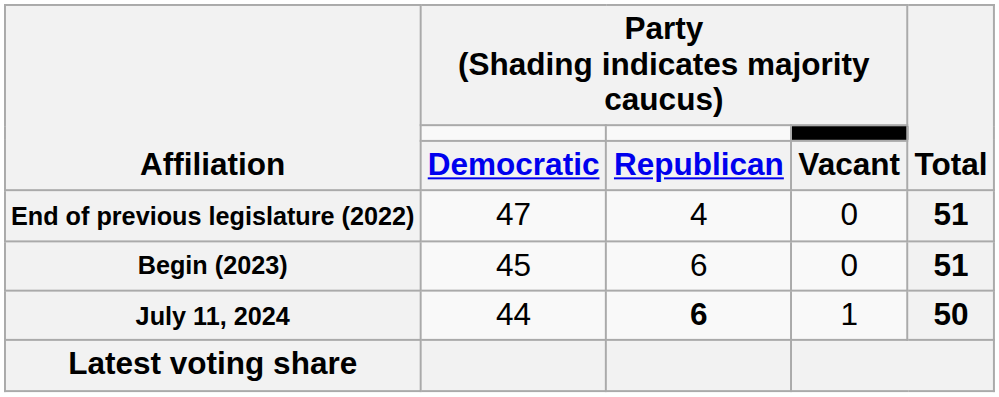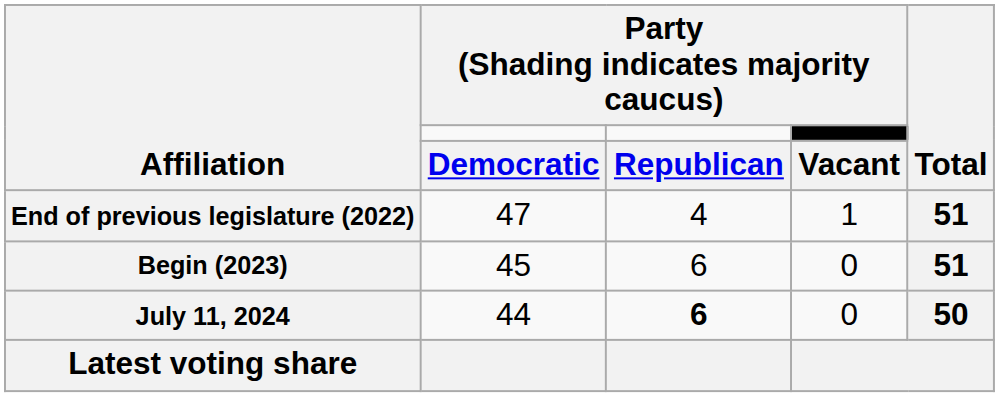End of previous legislature (2022) | column 4: 0 -> 1
July 11, 2024 | column 4: 1 -> 0
